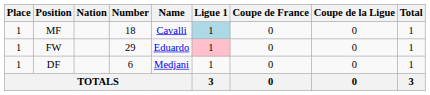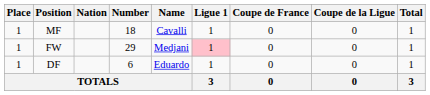MF | Ligue 1: lightblue background -> no background
FW | Name: Eduardo -> Medjani
DF | Name: Medjani -> Eduardo
